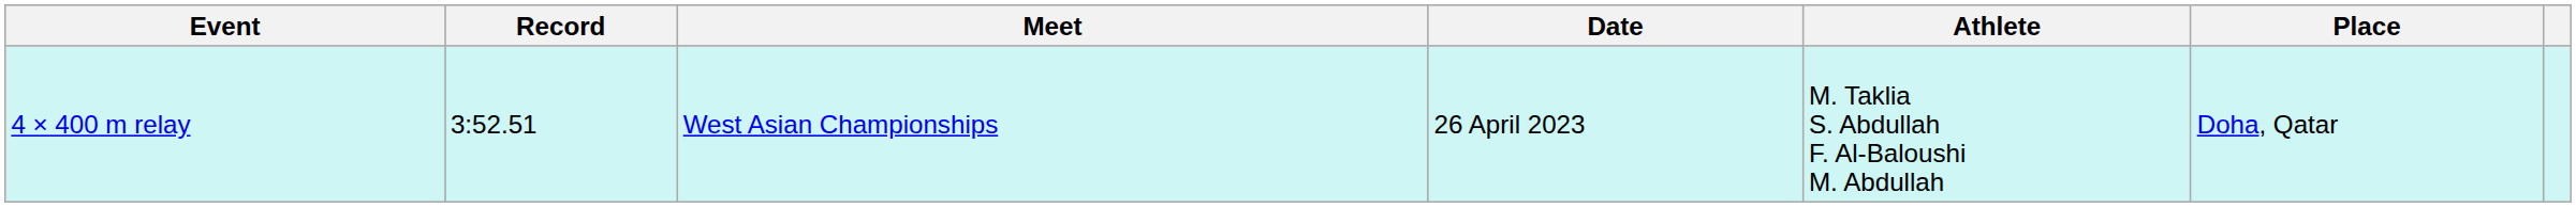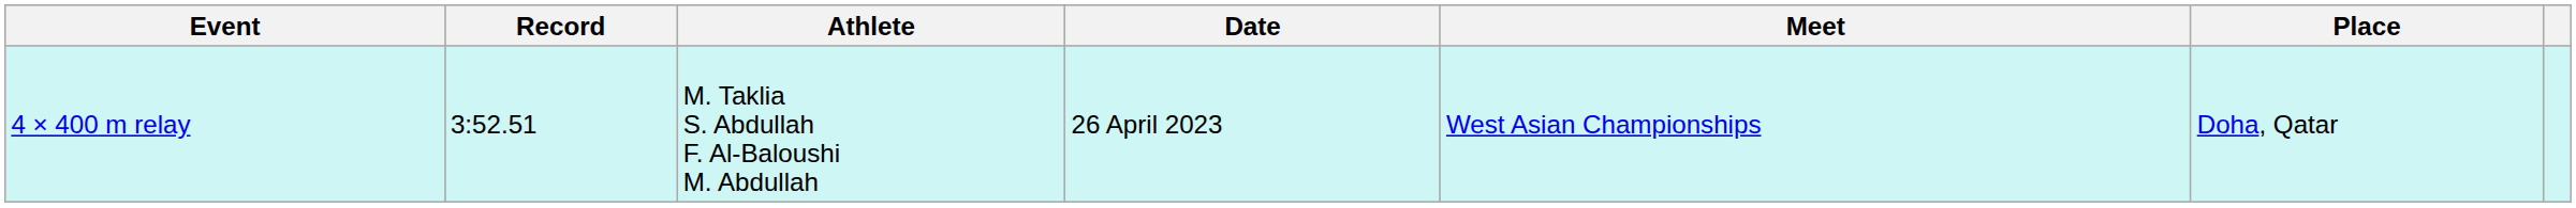columns swapped: Athlete <-> Meet
